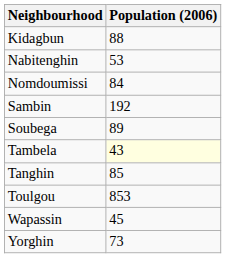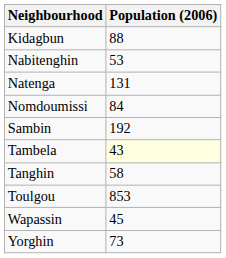+ row: Natenga | 131
- row: Soubega | 89
Tanghin | Population (2006): 85 -> 58
